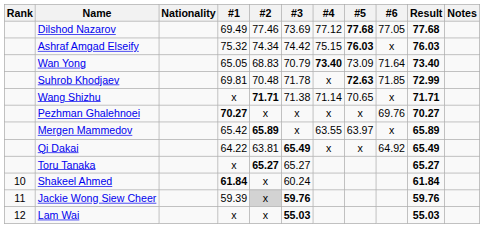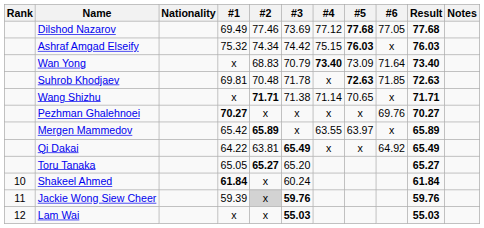Wan Yong | #1: 65.05 -> x
Suhrob Khodjaev | Result: 72.99 -> 72.63
Toru Tanaka | #1: x -> 65.05
Toru Tanaka | #3: 65.27 -> 65.20
